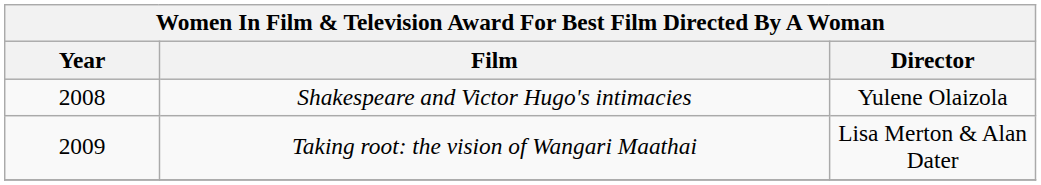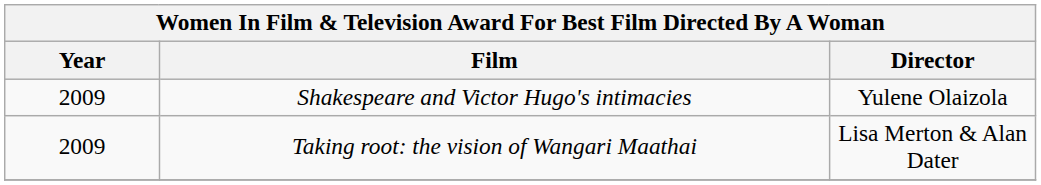Shakespeare and Victor Hugo's intimacies | Year: 2008 -> 2009
